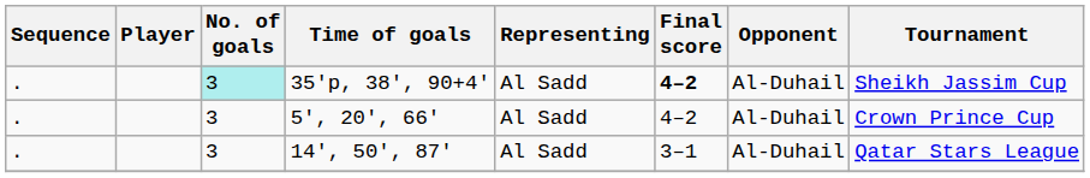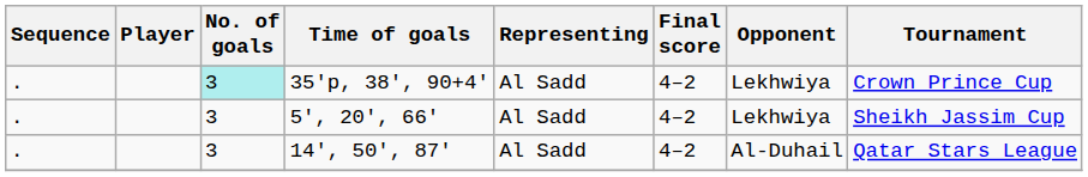35'p, 38', 90+4' | Final score: bold -> normal
35'p, 38', 90+4' | Opponent: Al-Duhail -> Lekhwiya
35'p, 38', 90+4' | Tournament: Sheikh Jassim Cup -> Crown Prince Cup
5', 20', 66' | Opponent: Al-Duhail -> Lekhwiya
5', 20', 66' | Tournament: Crown Prince Cup -> Sheikh Jassim Cup
14', 50', 87' | Final score: 3–1 -> 4–2
